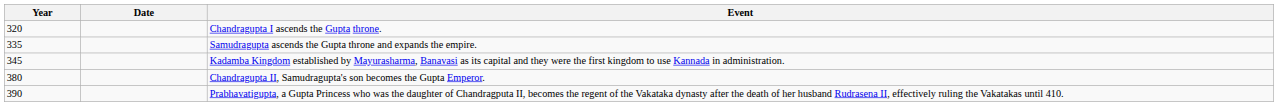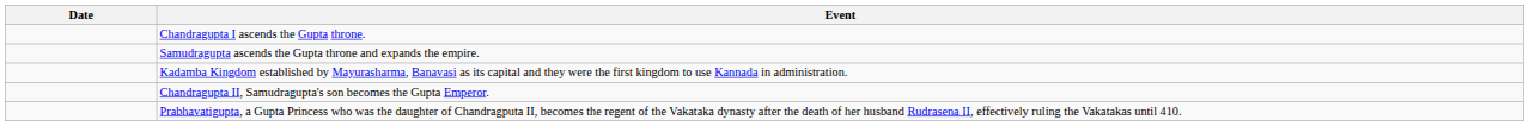- column: Year | 320 | 335 | 345 | 380 | 390
